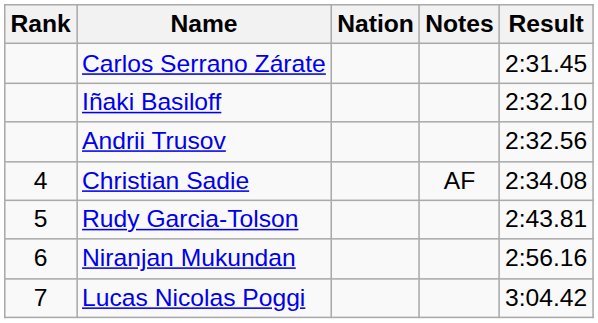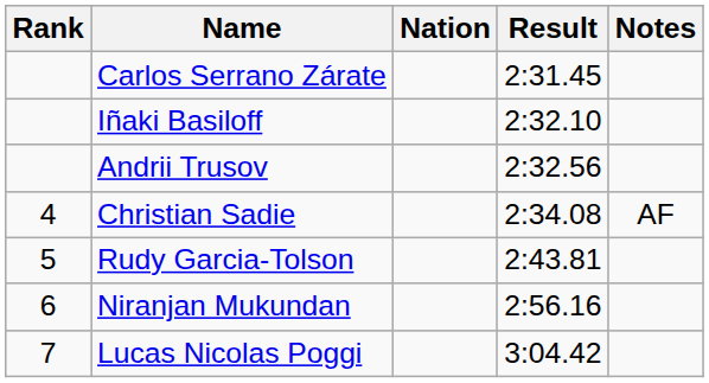columns swapped: Result <-> Notes
